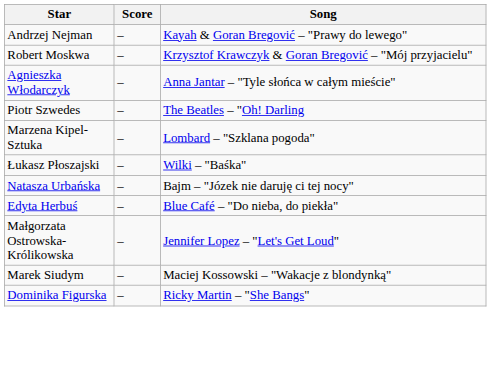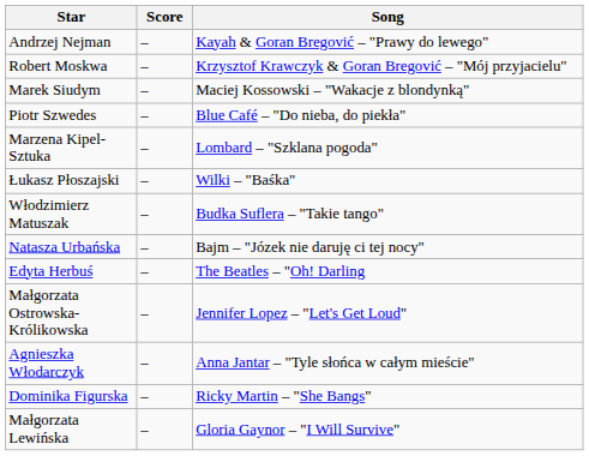rows swapped: Agnieszka Włodarczyk <-> Marek Siudym
Piotr Szwedes | Song: The Beatles – "Oh! Darling -> Blue Café – "Do nieba, do piekła"
+ row: Włodzimierz Matuszak | – | Budka Suflera – "Takie tango"
Edyta Herbuś | Song: Blue Café – "Do nieba, do piekła" -> The Beatles – "Oh! Darling
+ row: Małgorzata Lewińska | – | Gloria Gaynor – "I Will Survive"
